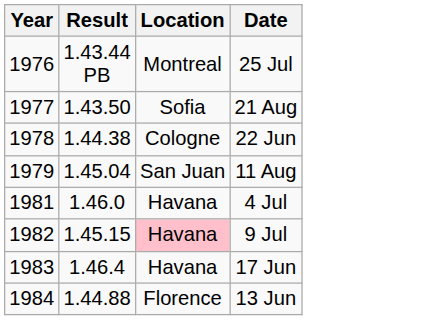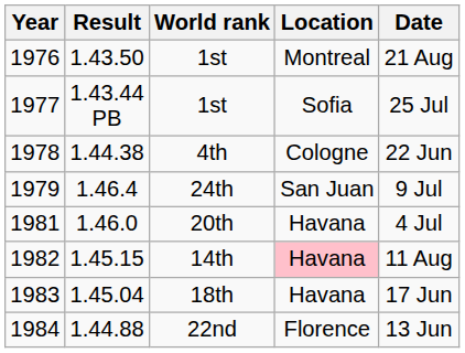+ column: World rank | 1st | 1st | 4th | 24th | 20th | 14th | 18th | 22nd
1976 | Result: 1.43.44 PB -> 1.43.50
1976 | Date: 25 Jul -> 21 Aug
1977 | Result: 1.43.50 -> 1.43.44 PB
1977 | Date: 21 Aug -> 25 Jul
1979 | Result: 1.45.04 -> 1.46.4
1979 | Date: 11 Aug -> 9 Jul
1982 | Date: 9 Jul -> 11 Aug
1983 | Result: 1.46.4 -> 1.45.04
